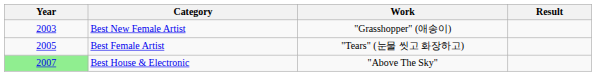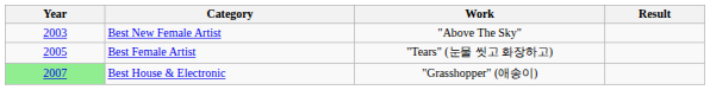Best New Female Artist | Work: "Grasshopper" (애송이) -> "Above The Sky"
Best House & Electronic | Work: "Above The Sky" -> "Grasshopper" (애송이)
